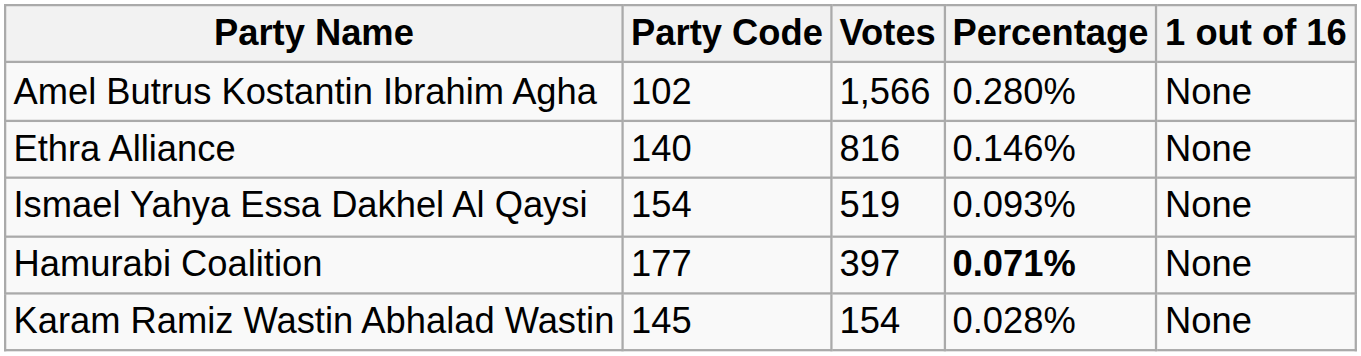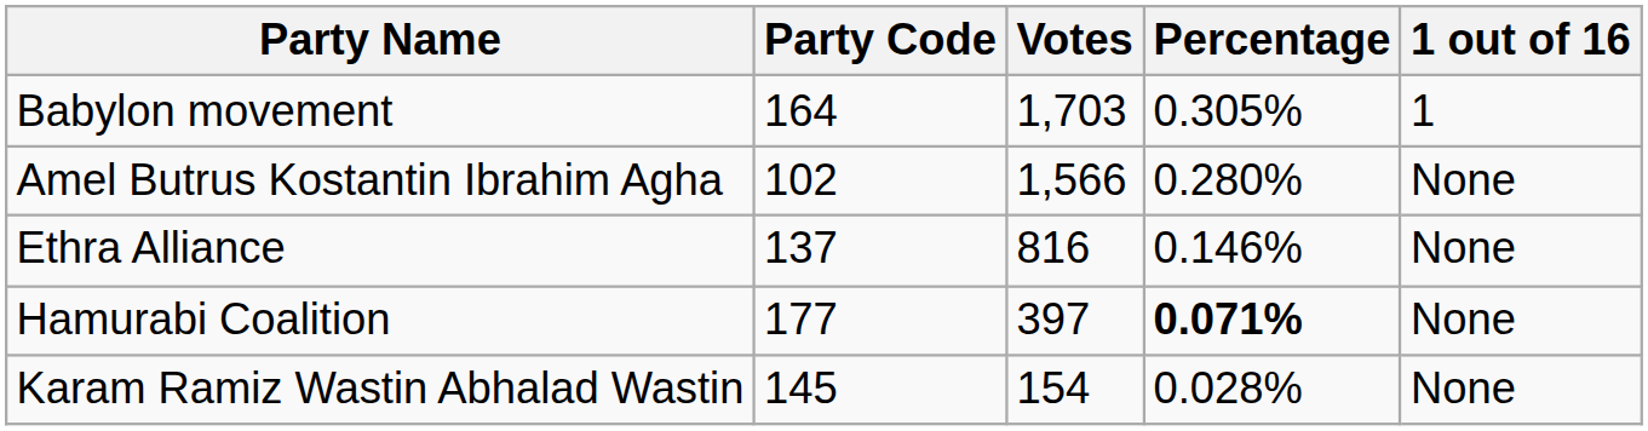+ row: Babylon movement | 164 | 1,703 | 0.305% | 1
Ethra Alliance | Party Code: 140 -> 137
- row: Ismael Yahya Essa Dakhel Al Qaysi | 154 | 519 | 0.093% | None
